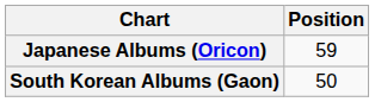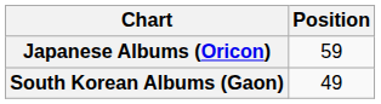South Korean Albums (Gaon) | Position: 50 -> 49
